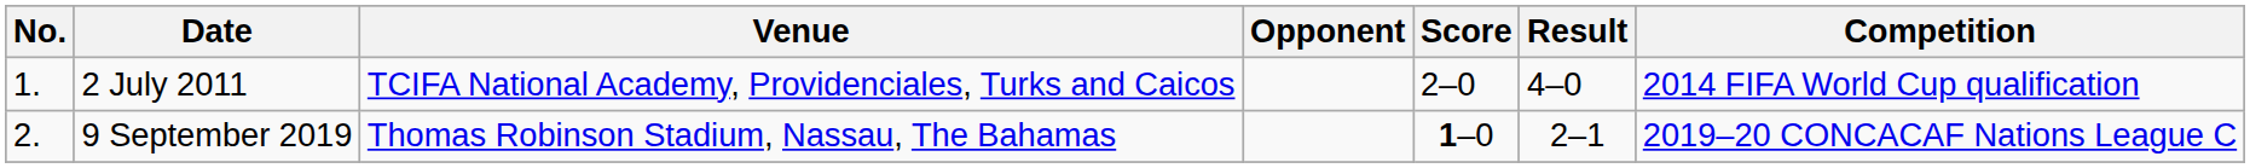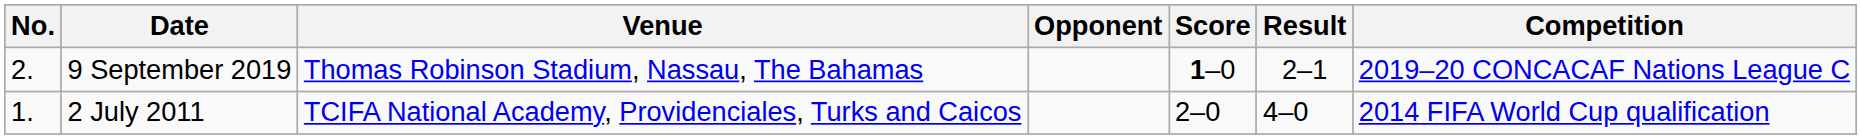rows swapped: 2 July 2011 <-> 9 September 2019
